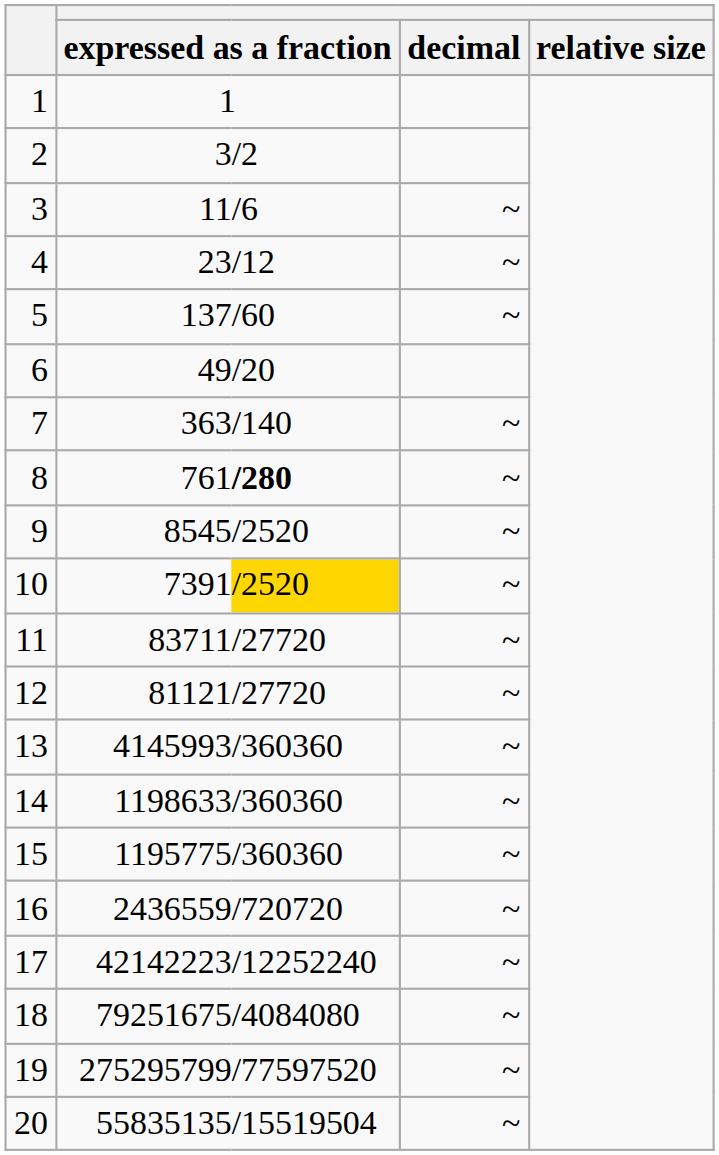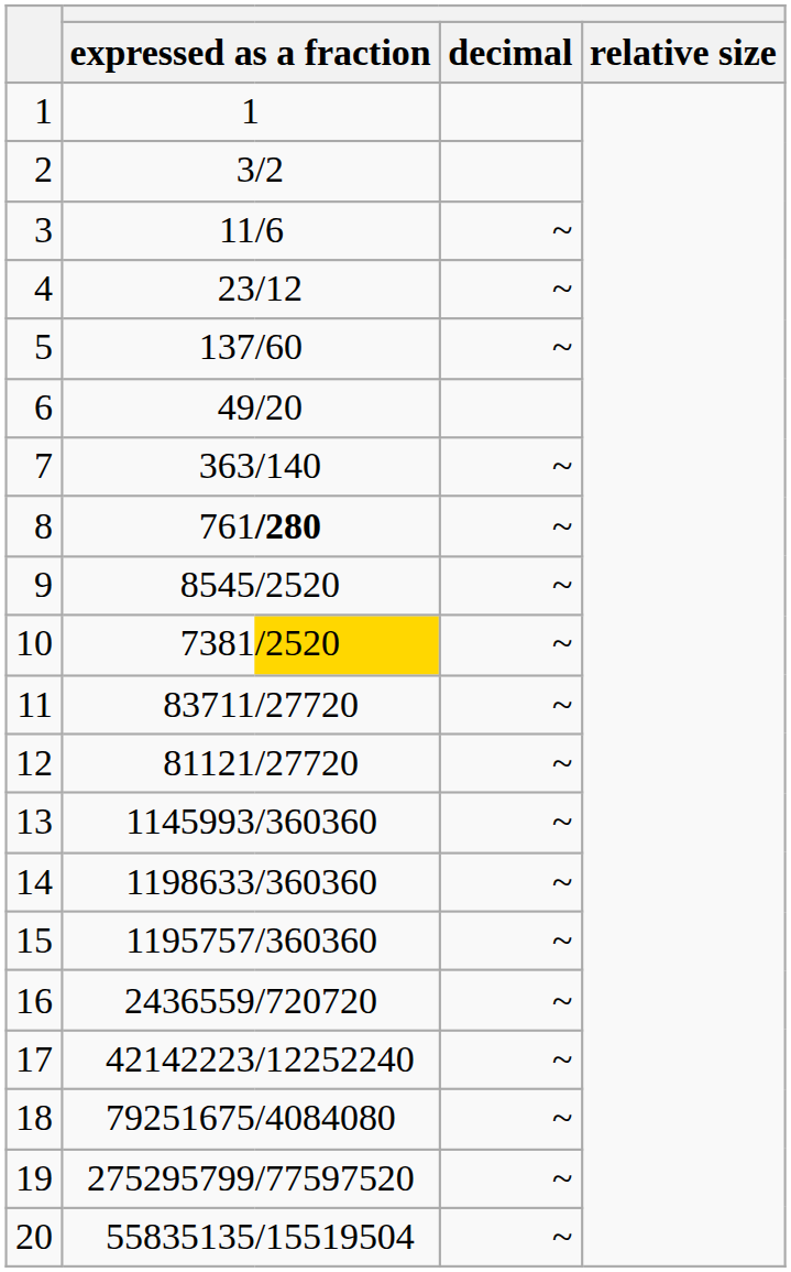10 | column 2: 7391 -> 7381
13 | column 2: 4145993 -> 1145993
15 | column 2: 1195775 -> 1195757
